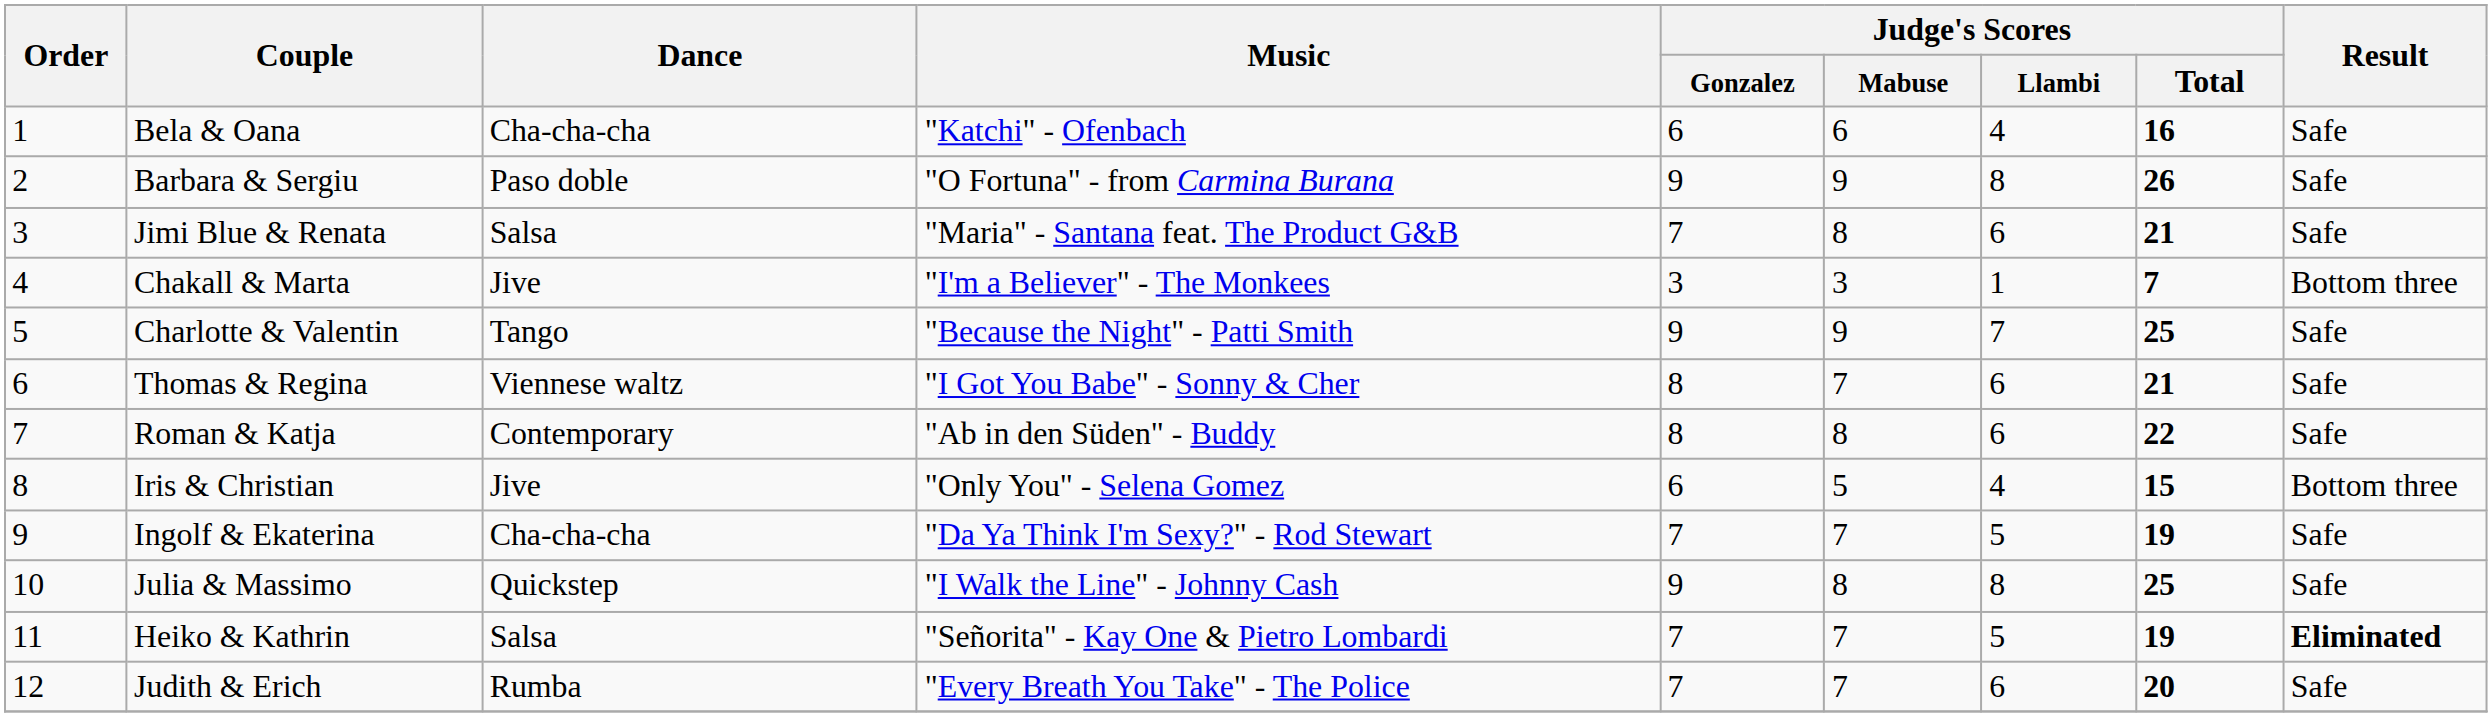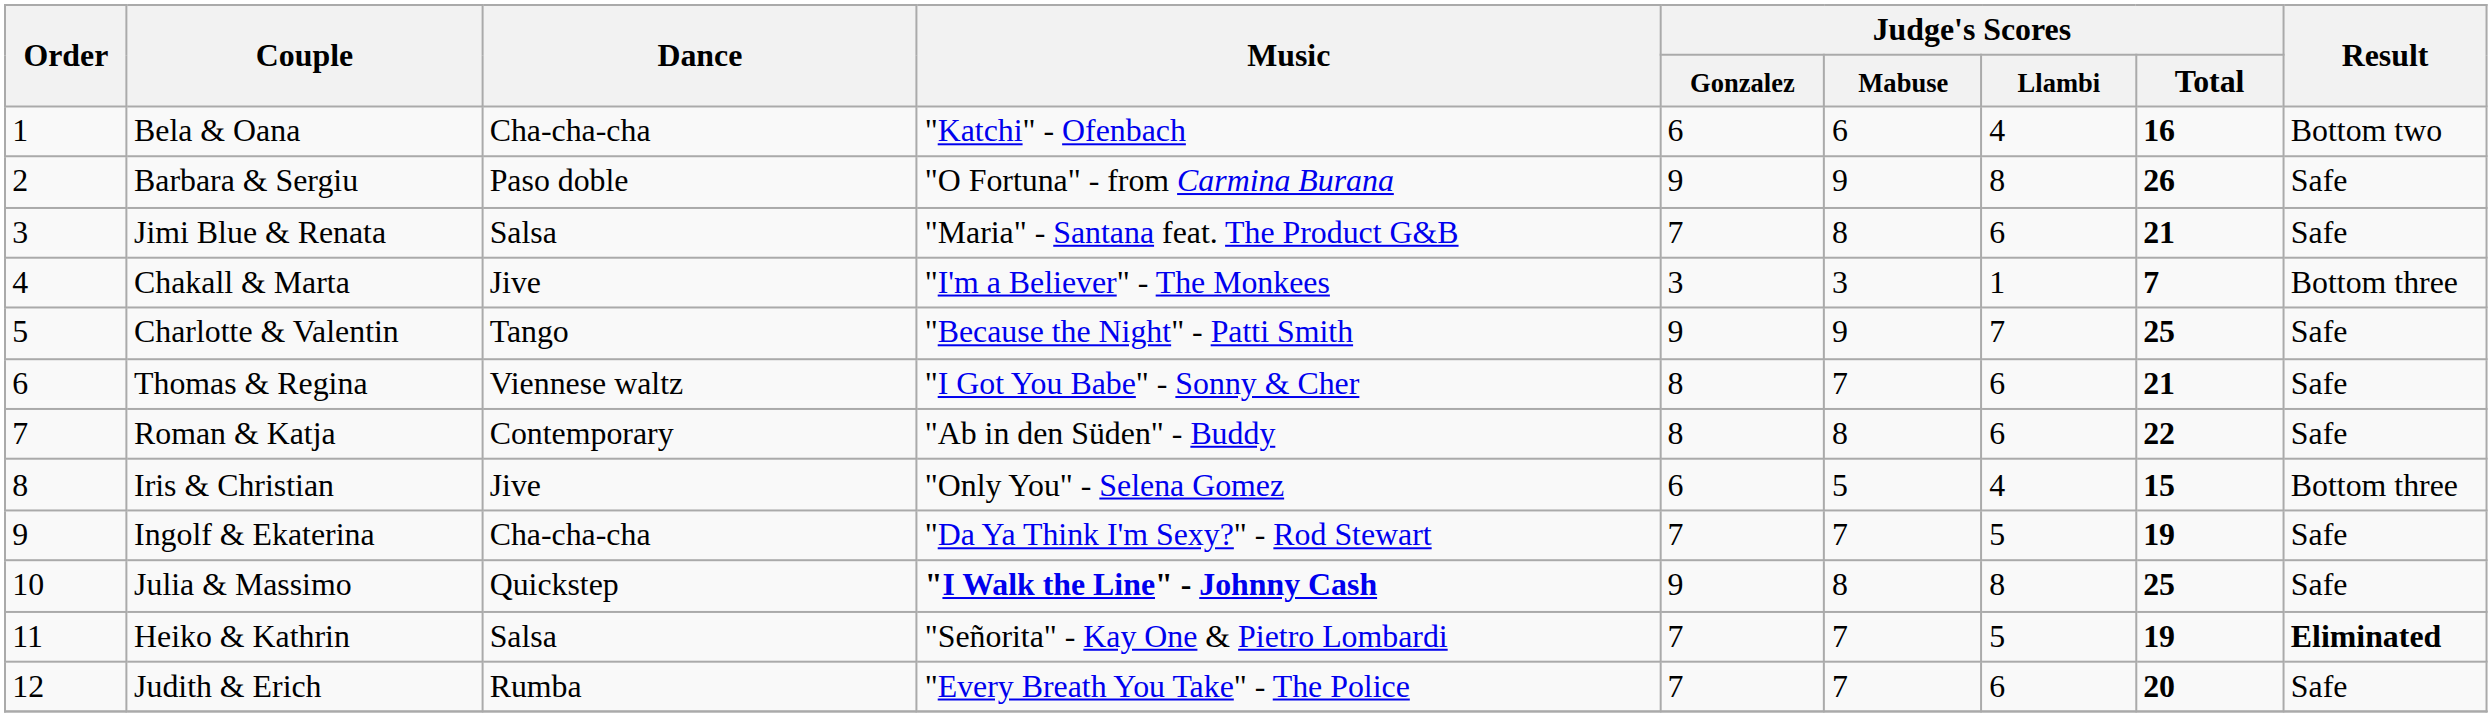Bela & Oana | Result: Safe -> Bottom two
Julia & Massimo | Music: normal -> bold
